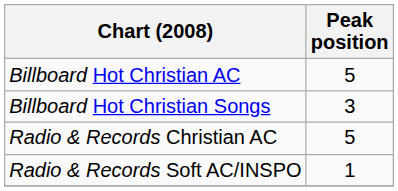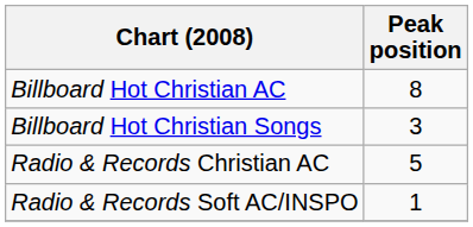Billboard Hot Christian AC | Peak position: 5 -> 8
